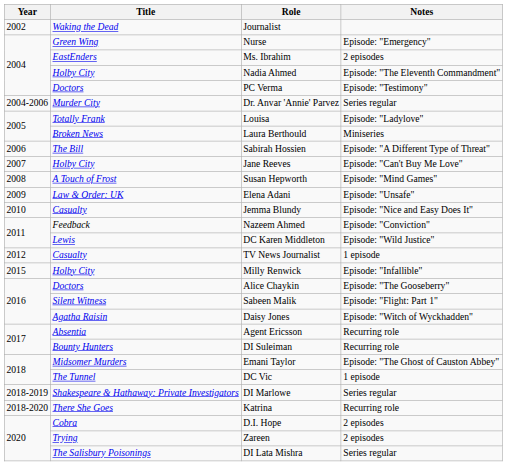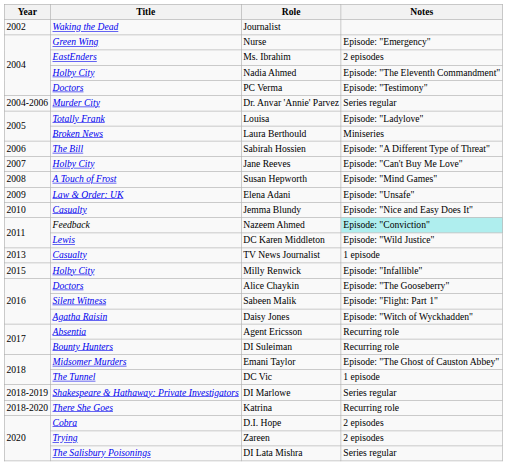Nazeem Ahmed | Notes: no background -> paleturquoise background
TV News Journalist | Year: 2012 -> 2013
